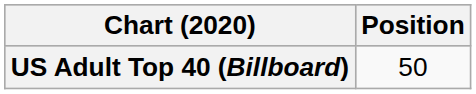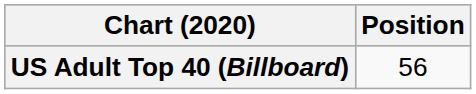US Adult Top 40 (Billboard) | Position: 50 -> 56
